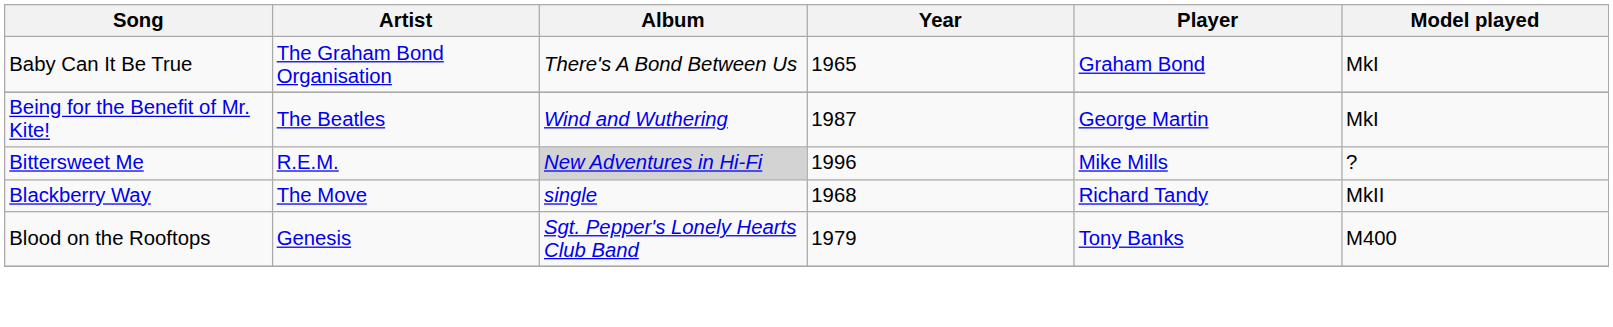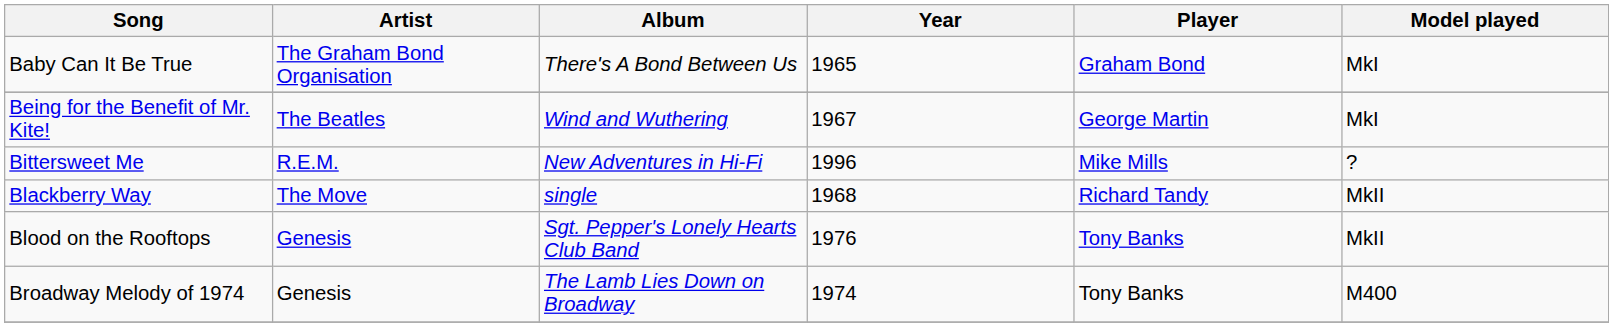Being for the Benefit of Mr. Kite! | Year: 1987 -> 1967
Bittersweet Me | Album: lightgrey background -> no background
Blood on the Rooftops | Year: 1979 -> 1976
Blood on the Rooftops | Model played: M400 -> MkII
+ row: Broadway Melody of 1974 | Genesis | The Lamb Lies Down on Broadway | 1974 | Tony Banks | M400
